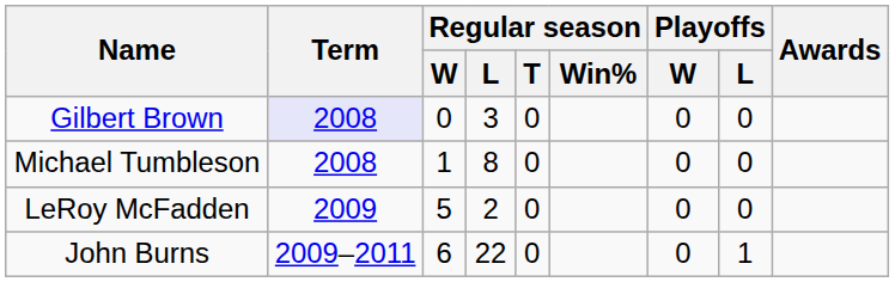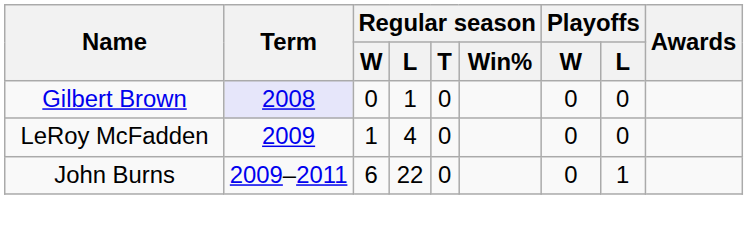Gilbert Brown | Regular season / L: 3 -> 1
- row: Michael Tumbleson | 2008 | 1 | 8 | 0 | 0 | 0
LeRoy McFadden | Regular season / W: 5 -> 1
LeRoy McFadden | Regular season / L: 2 -> 4
